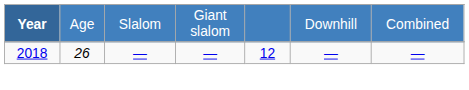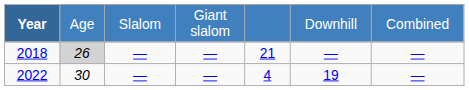2018 | column 2: no background -> lightgrey background
2018 | column 5: 12 -> 21
+ row: 2022 | 30 | — | — | 4 | 19 | —
